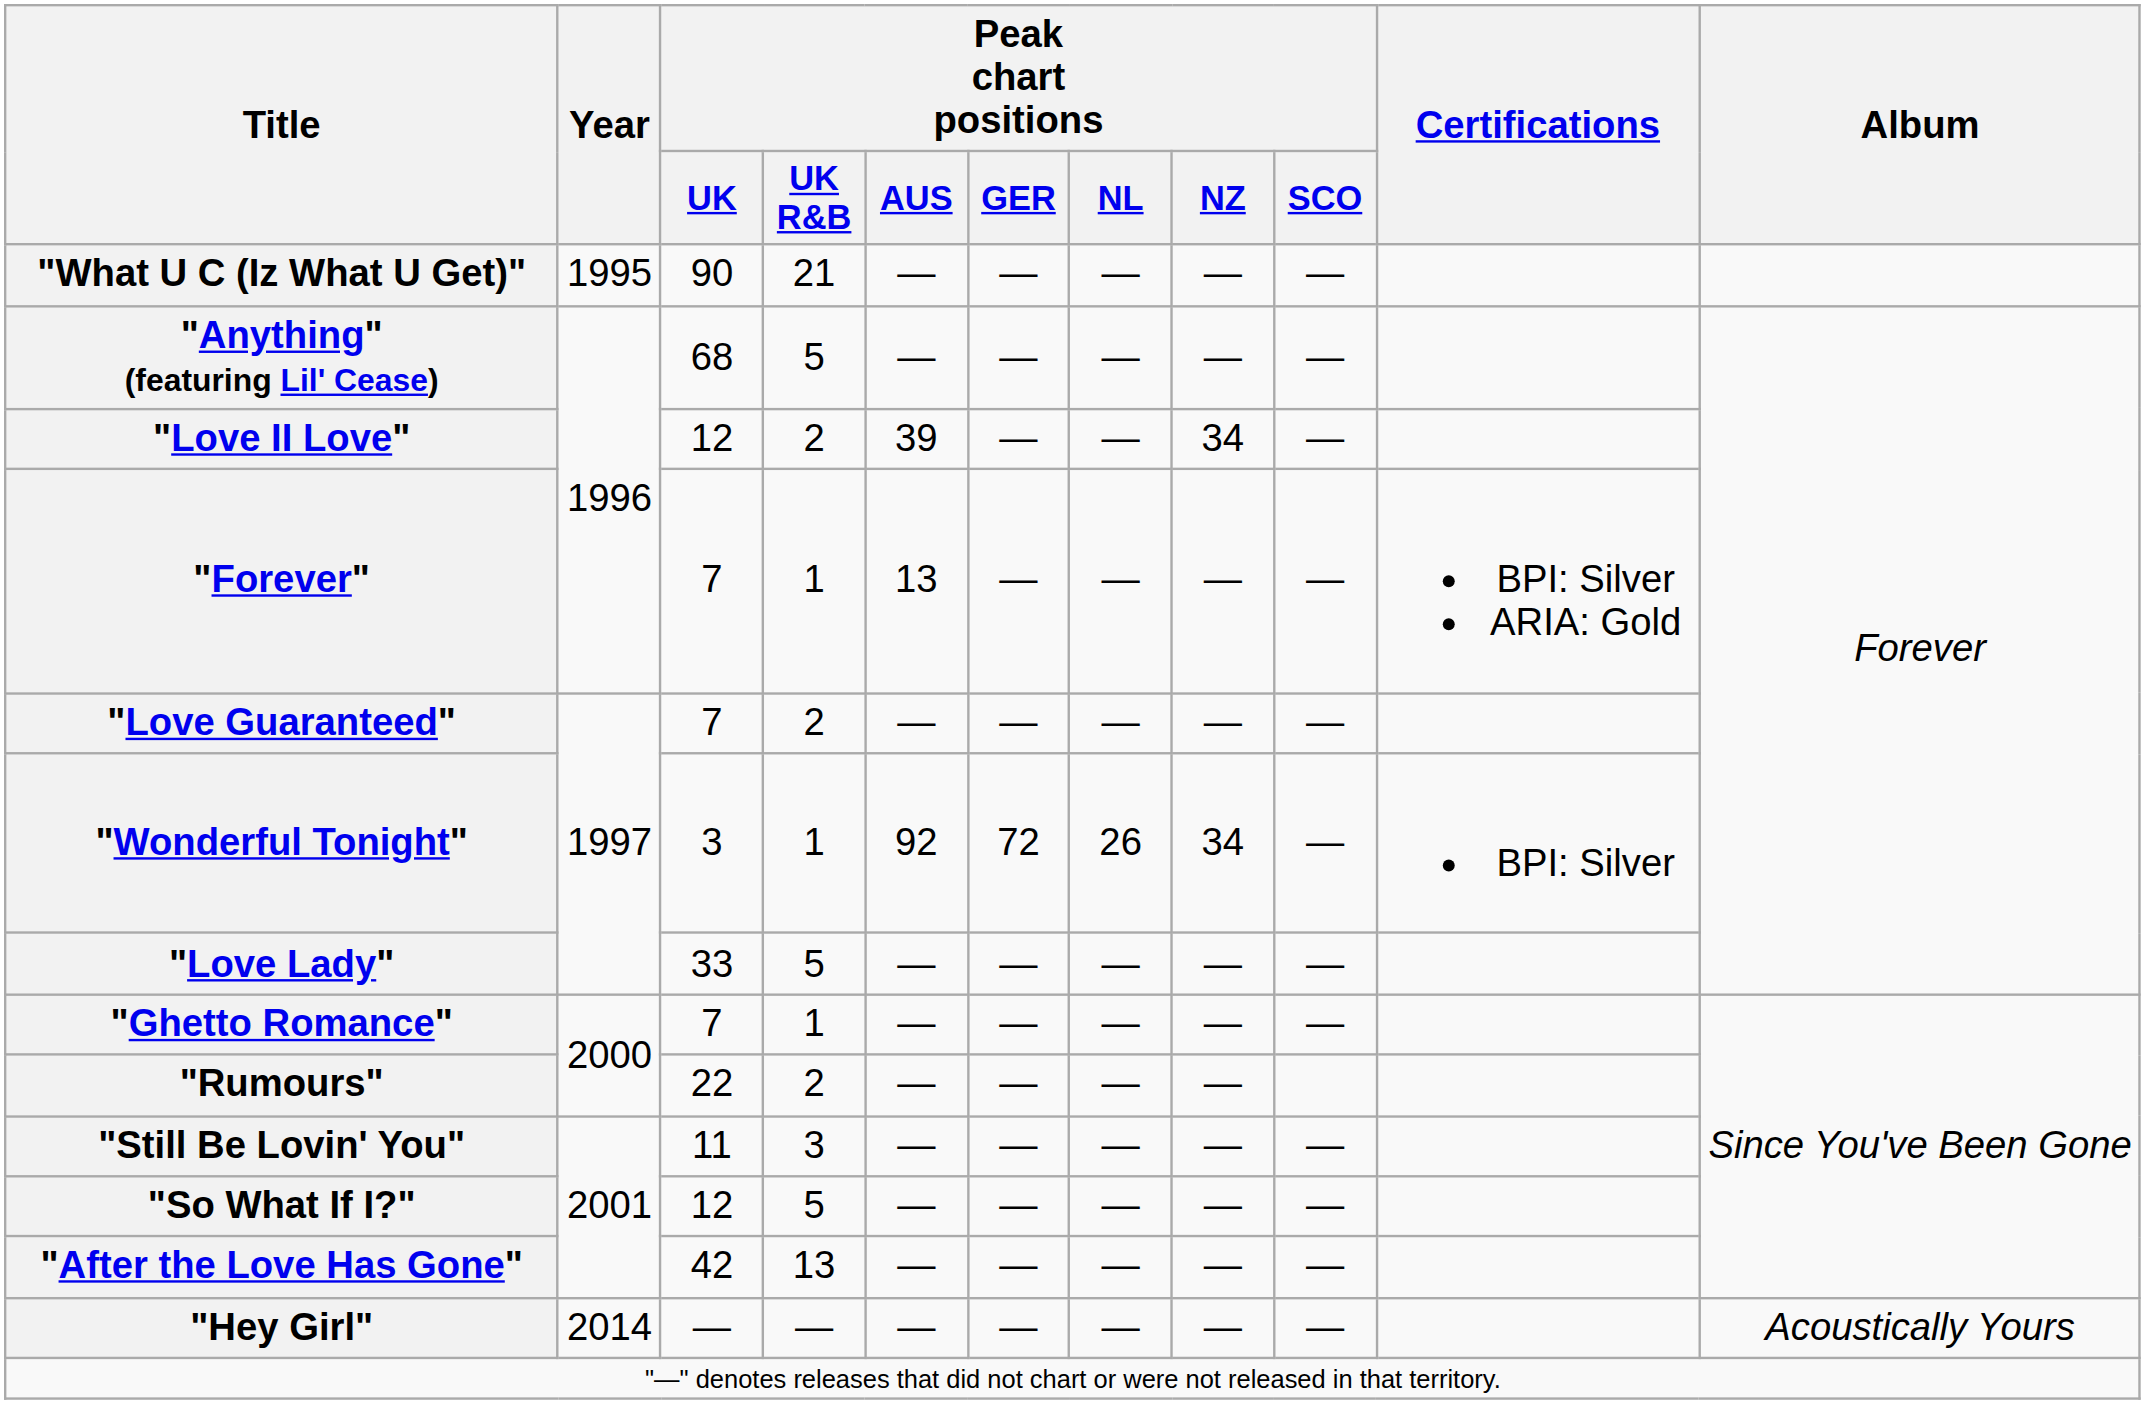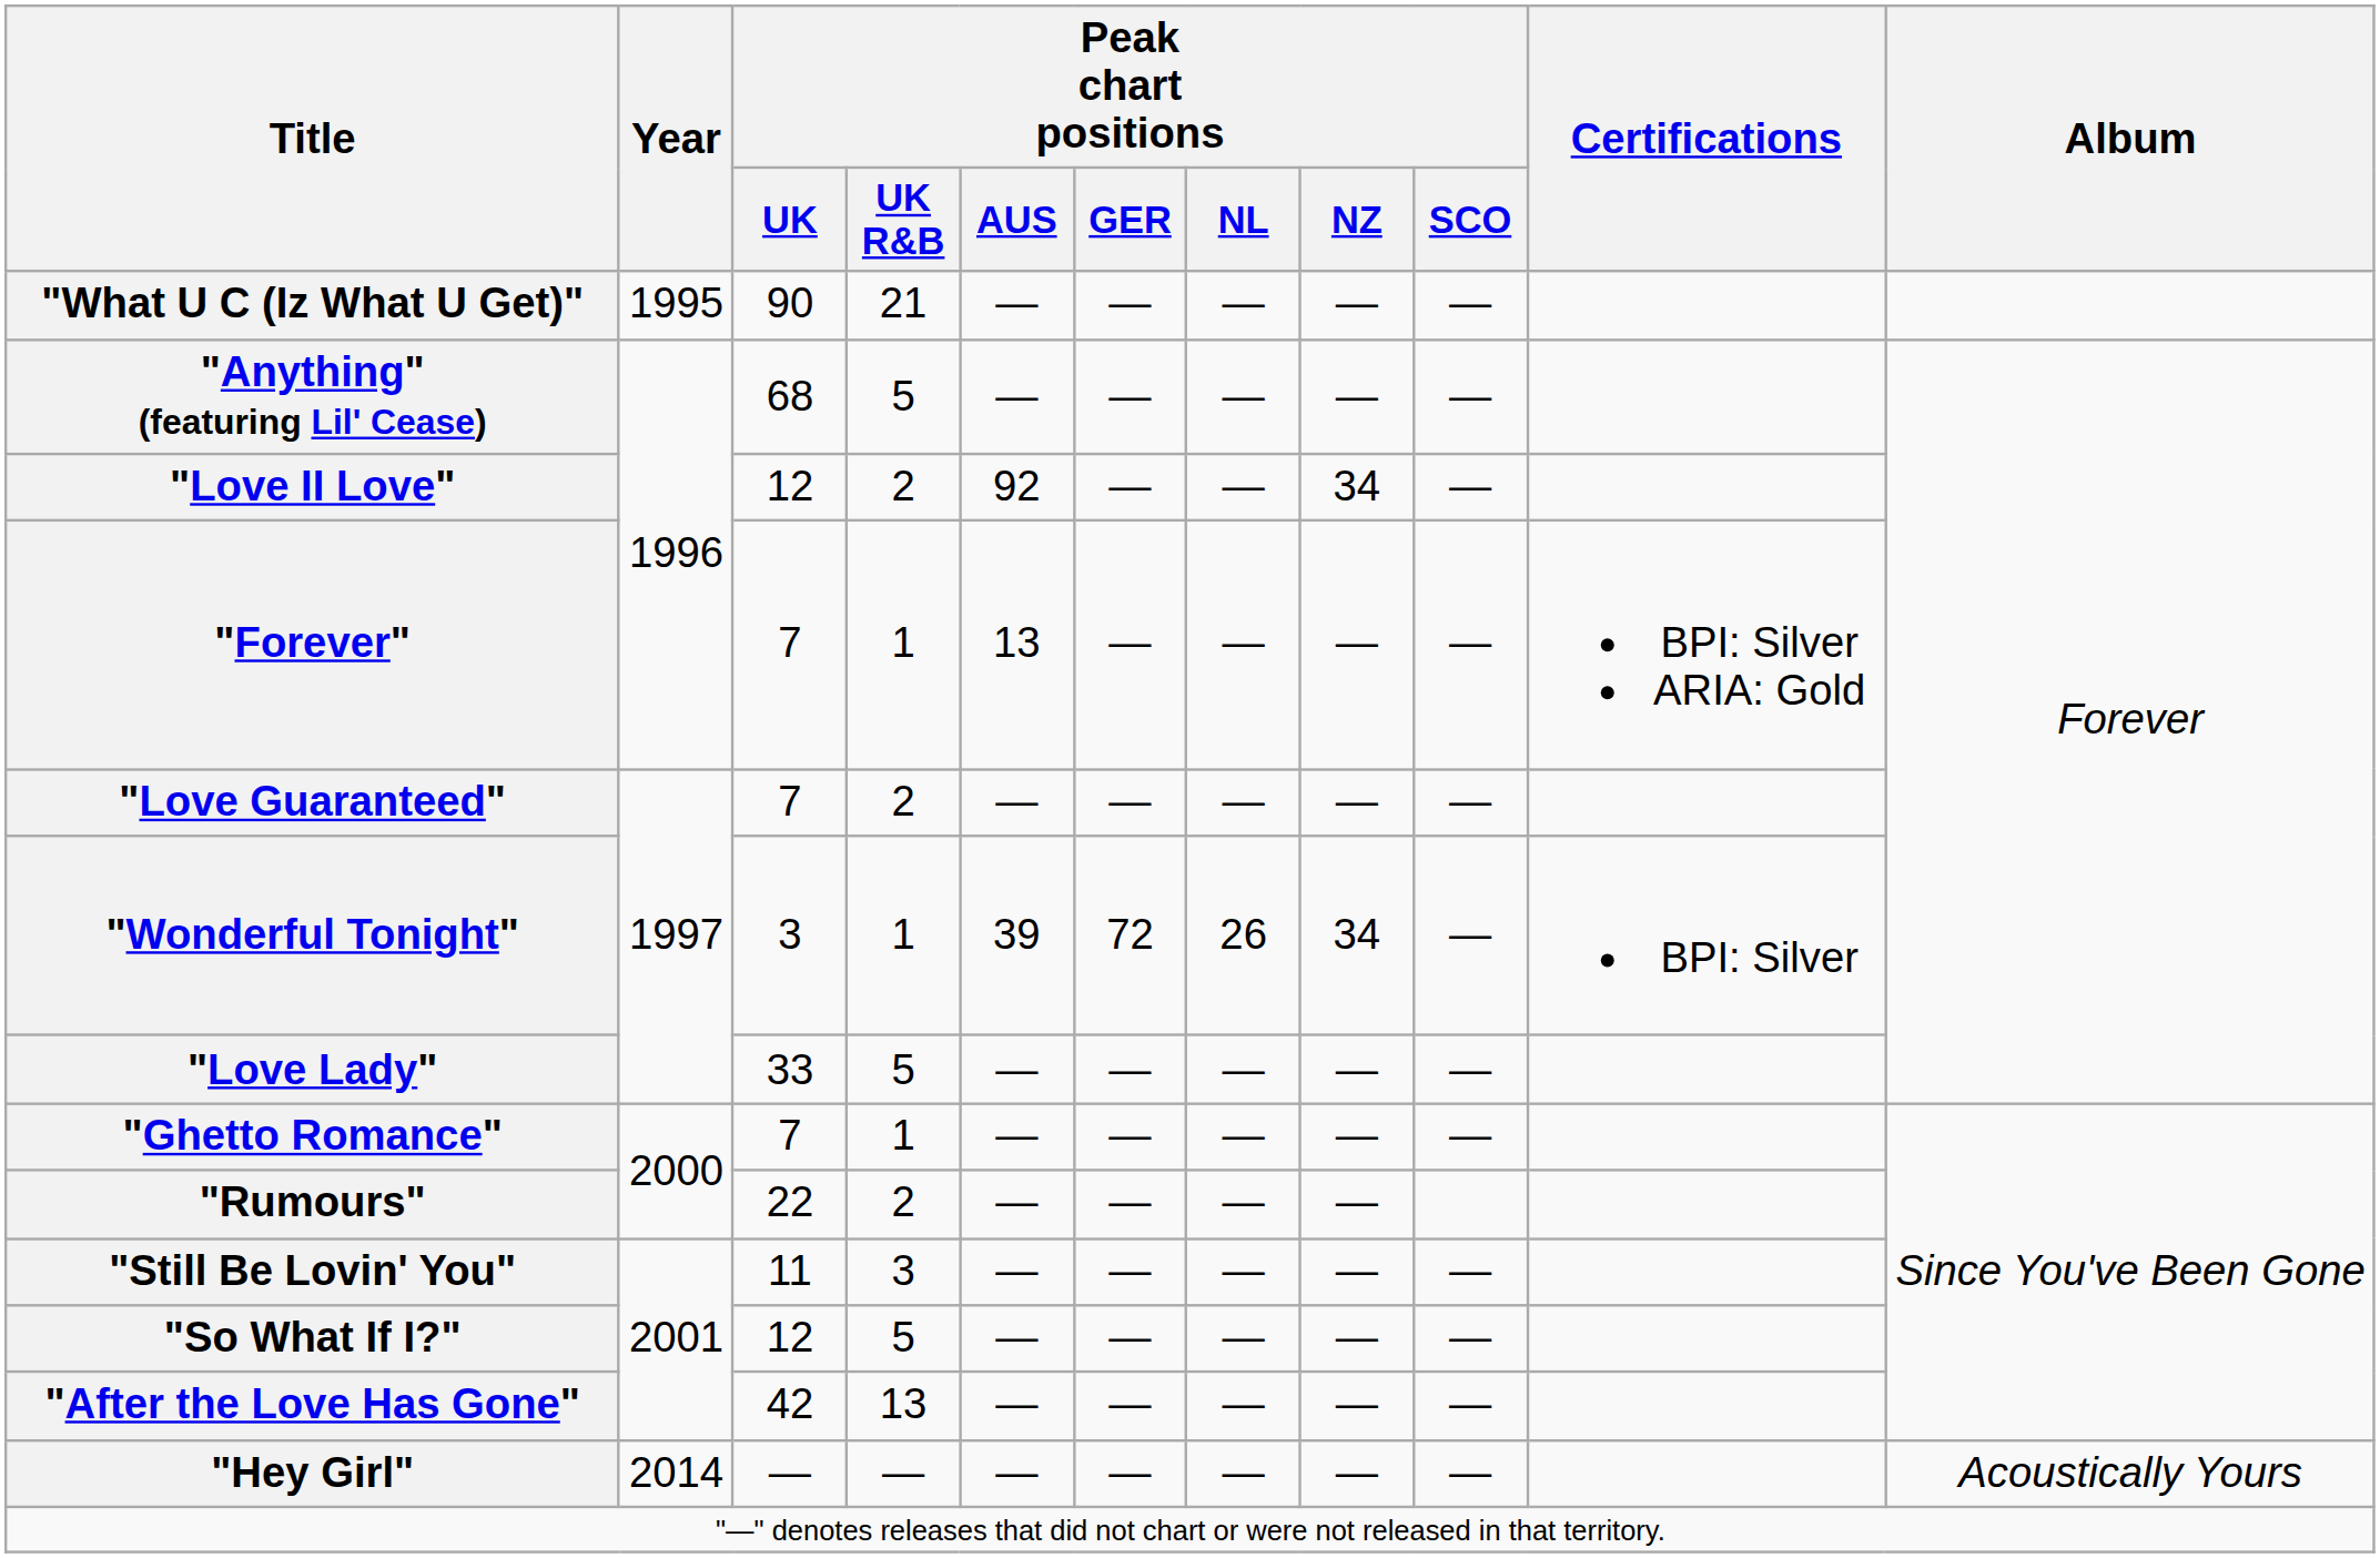"Love II Love" | Peak chart positions / AUS: 39 -> 92
"Wonderful Tonight" | Peak chart positions / AUS: 92 -> 39
